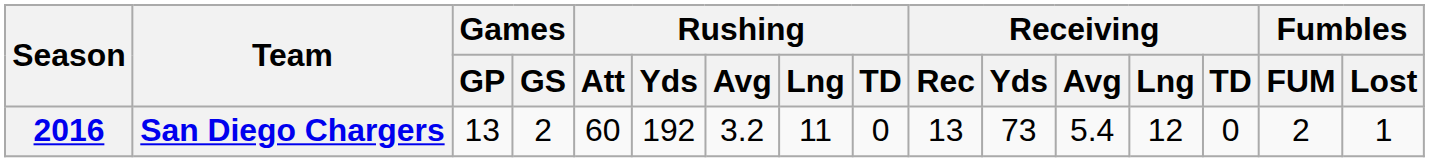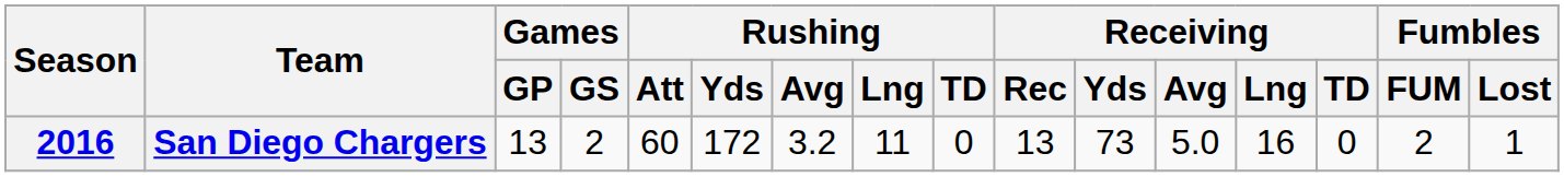San Diego Chargers | Rushing / Yds: 192 -> 172
San Diego Chargers | Receiving / Avg: 5.4 -> 5.0
San Diego Chargers | Receiving / Lng: 12 -> 16
